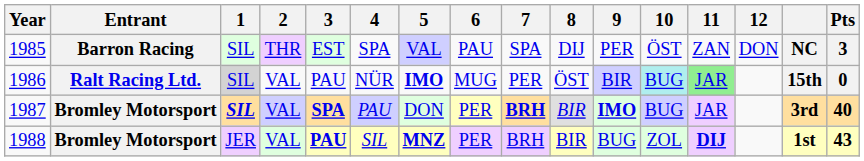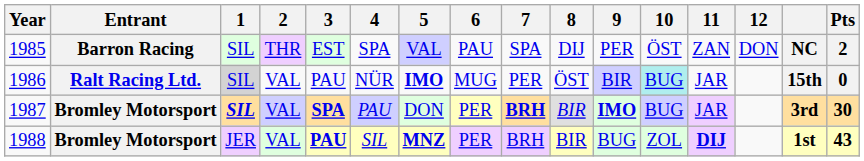1985 | Pts: 3 -> 2
1986 | 11: lightgreen background -> no background
1987 | Pts: 40 -> 30
